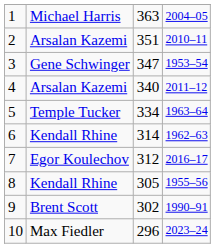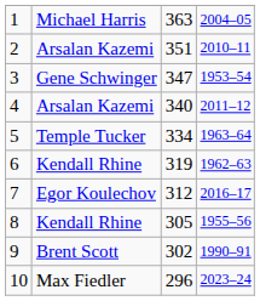6 | column 3: 314 -> 319
